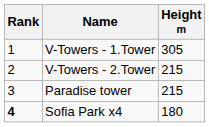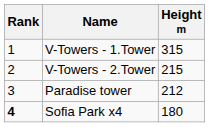V-Towers - 1.Tower | Height m: 305 -> 315
Paradise tower | Height m: 215 -> 212
